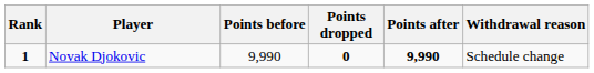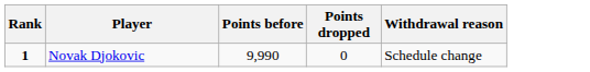- column: Points after | 9,990
Novak Djokovic | Points dropped: bold -> normal
